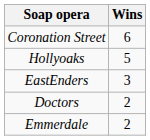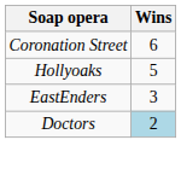Doctors | Wins: no background -> lightblue background
- row: Emmerdale | 2
